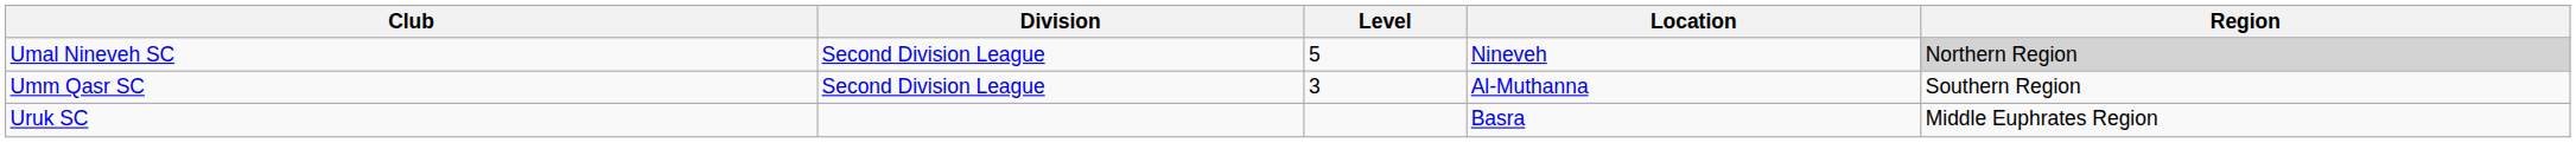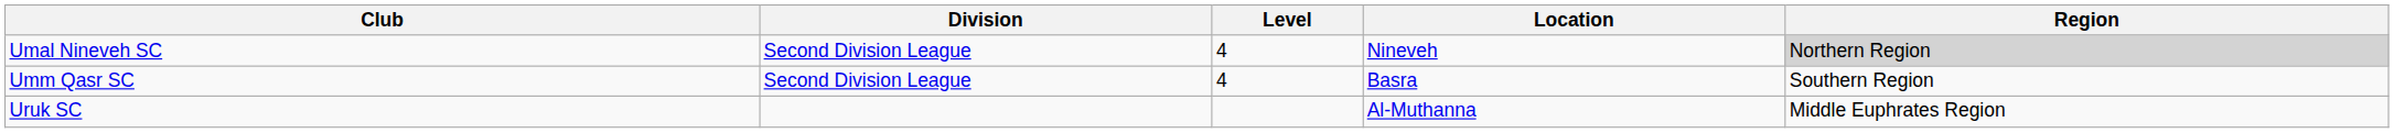Umal Nineveh SC | Level: 5 -> 4
Umm Qasr SC | Level: 3 -> 4
Umm Qasr SC | Location: Al-Muthanna -> Basra
Uruk SC | Location: Basra -> Al-Muthanna
